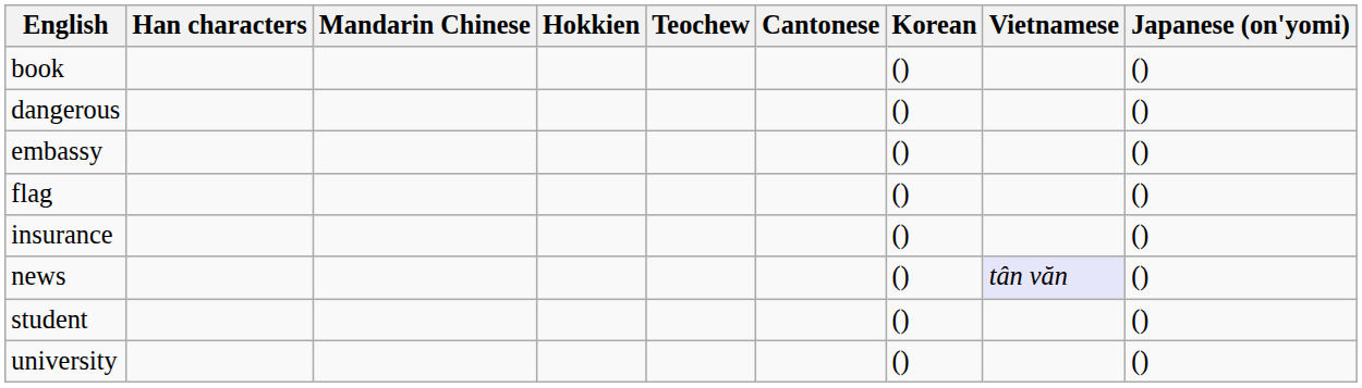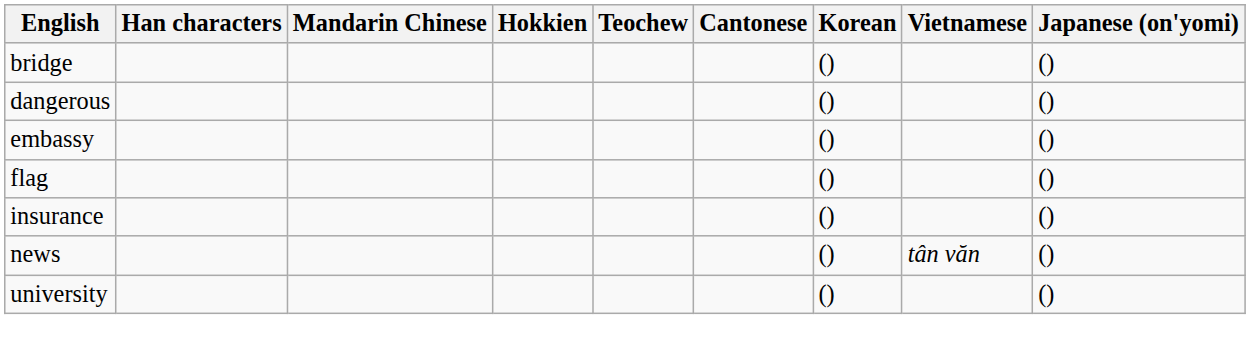- row: book | () | ()
+ row: bridge | () | ()
news | Vietnamese: lavender background -> no background
- row: student | () | ()
